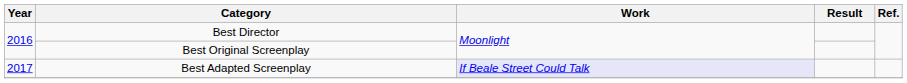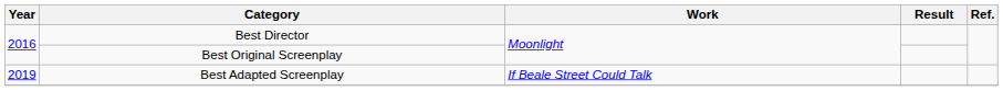Best Adapted Screenplay | Year: 2017 -> 2019
Best Adapted Screenplay | Work: lavender background -> no background
